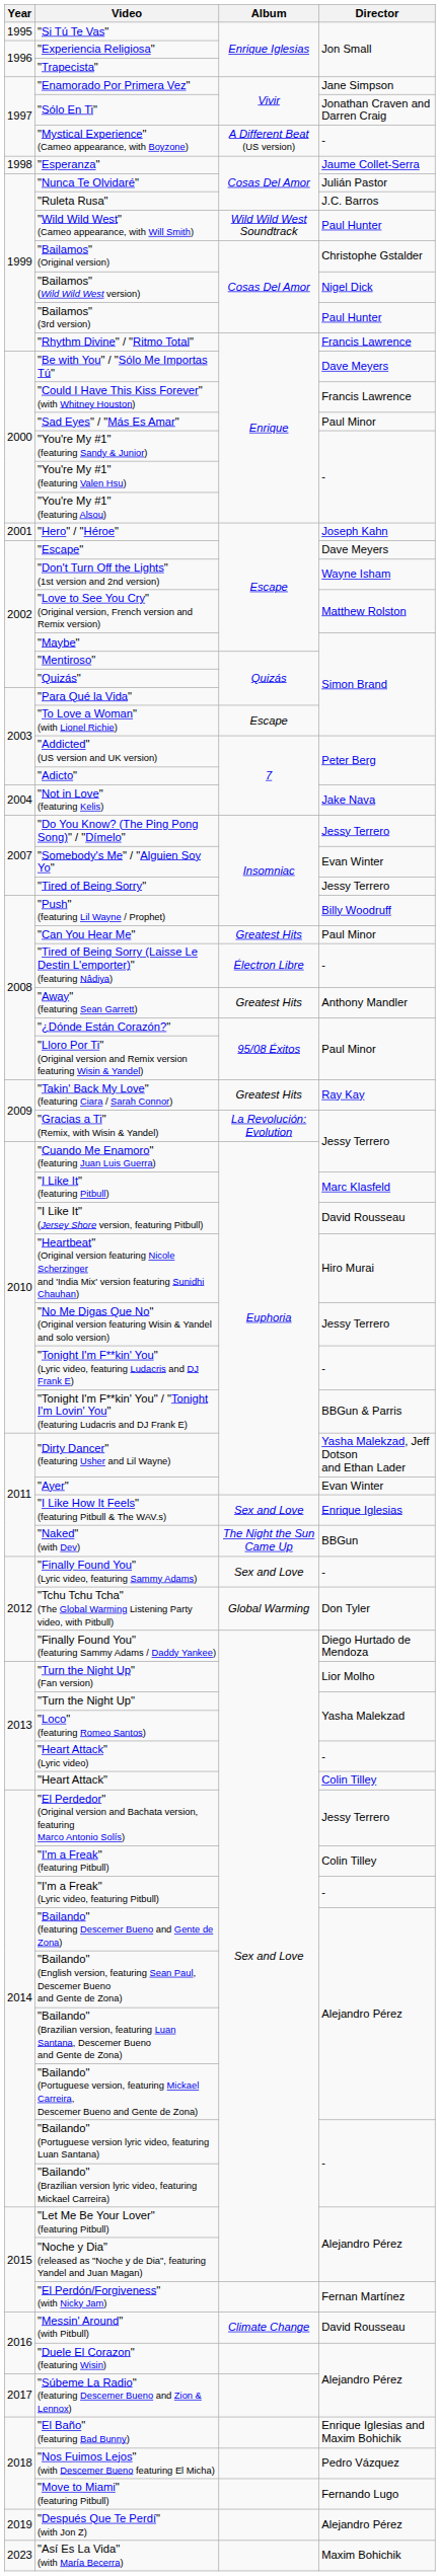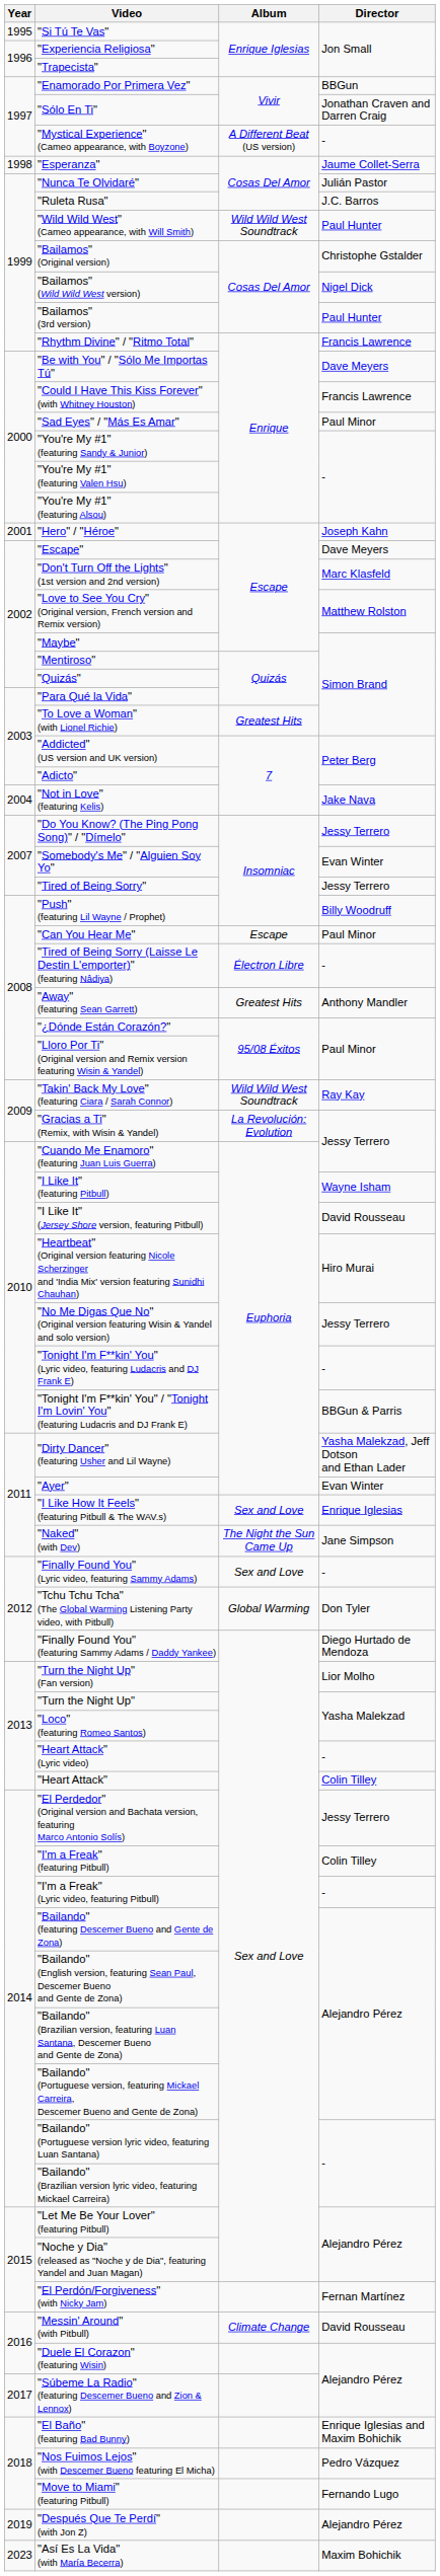"Enamorado Por Primera Vez" | Director: Jane Simpson -> BBGun
"Don't Turn Off the Lights" (1st version and 2nd version) | Director: Wayne Isham -> Marc Klasfeld
"To Love a Woman" (with Lionel Richie) | Album: Escape -> Greatest Hits
"Can You Hear Me" | Album: Greatest Hits -> Escape
"Takin' Back My Love" (featuring Ciara / Sarah Connor) | Album: Greatest Hits -> Wild Wild West Soundtrack
"I Like It" (featuring Pitbull) | Director: Marc Klasfeld -> Wayne Isham
"Naked" (with Dev) | Director: BBGun -> Jane Simpson
